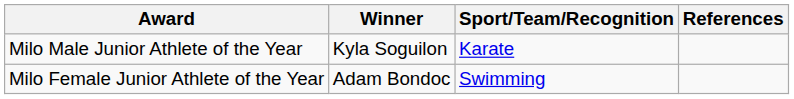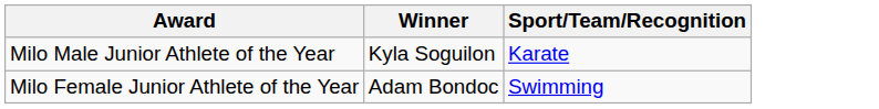- column: References
